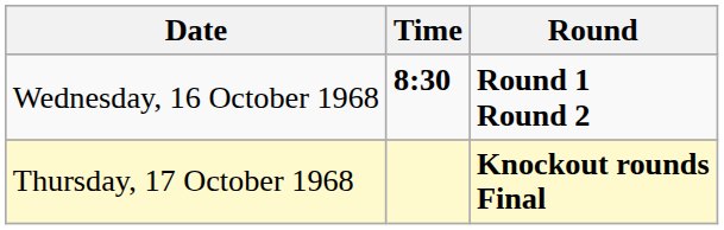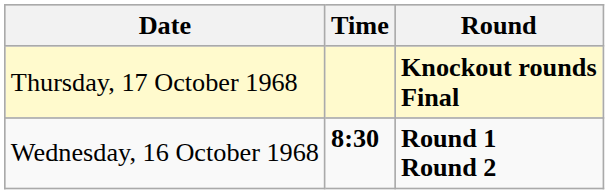rows swapped: Wednesday, 16 October 1968 <-> Thursday, 17 October 1968
